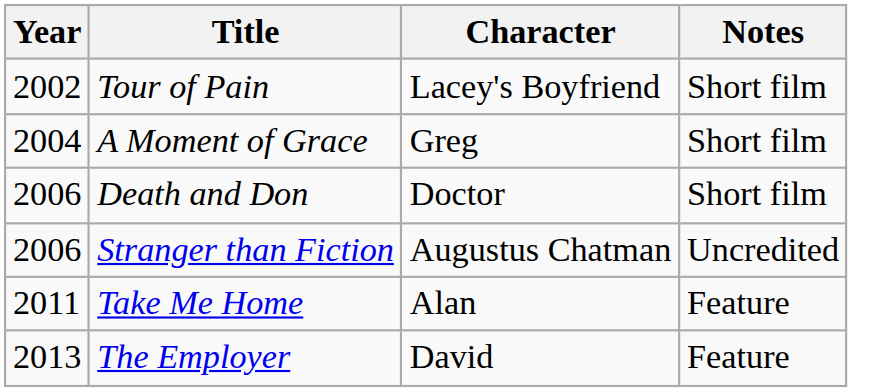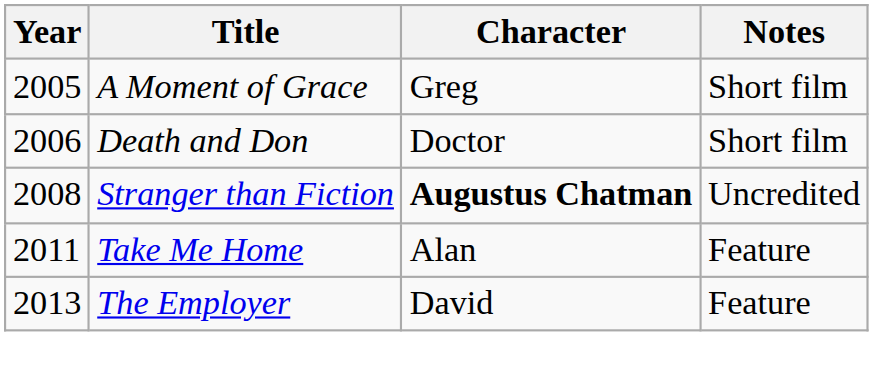- row: 2002 | Tour of Pain | Lacey's Boyfriend | Short film
A Moment of Grace | Year: 2004 -> 2005
Stranger than Fiction | Year: 2006 -> 2008
Stranger than Fiction | Character: normal -> bold
